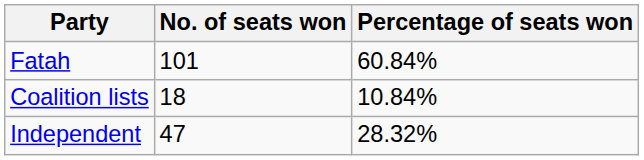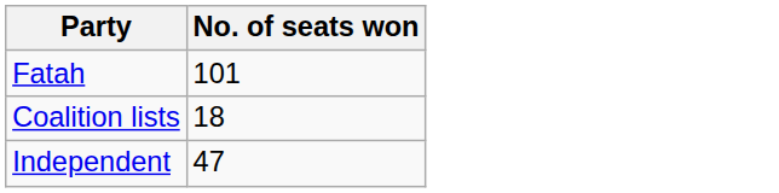- column: Percentage of seats won | 60.84% | 10.84% | 28.32%
